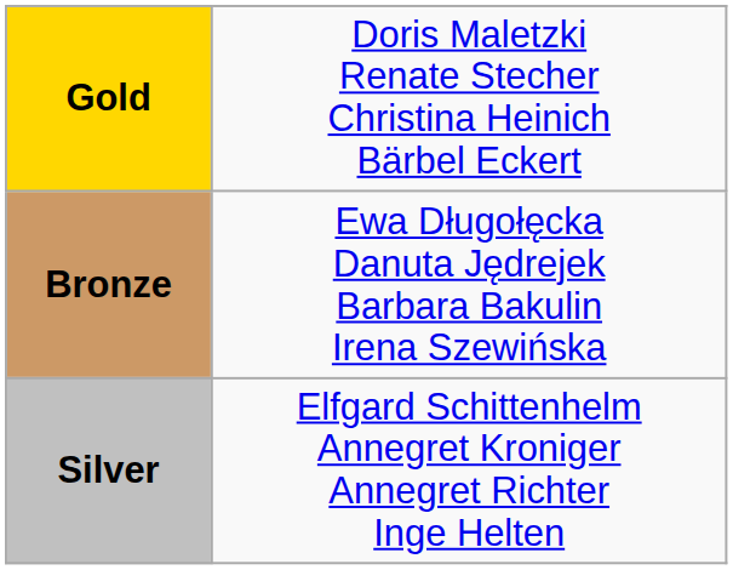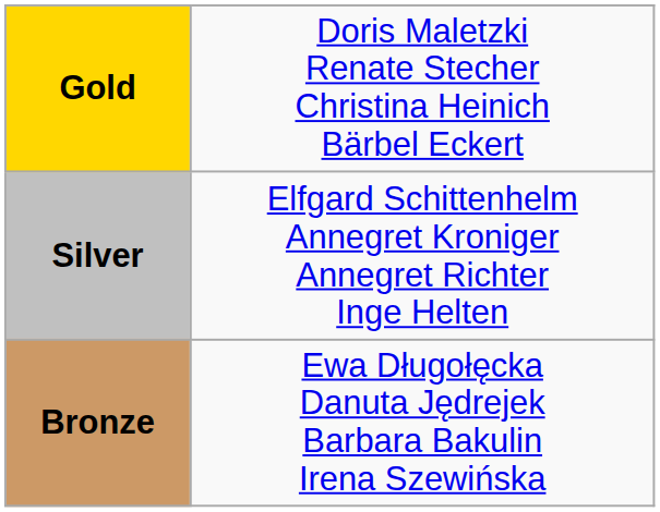rows swapped: Silver <-> Bronze
